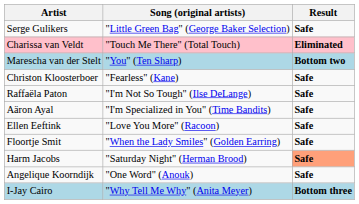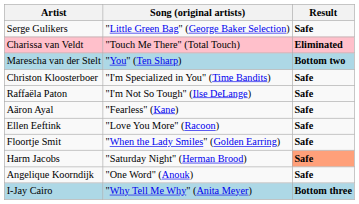Christon Kloosterboer | Song (original artists): "Fearless" (Kane) -> "I'm Specialized in You" (Time Bandits)
Aäron Ayal | Song (original artists): "I'm Specialized in You" (Time Bandits) -> "Fearless" (Kane)
